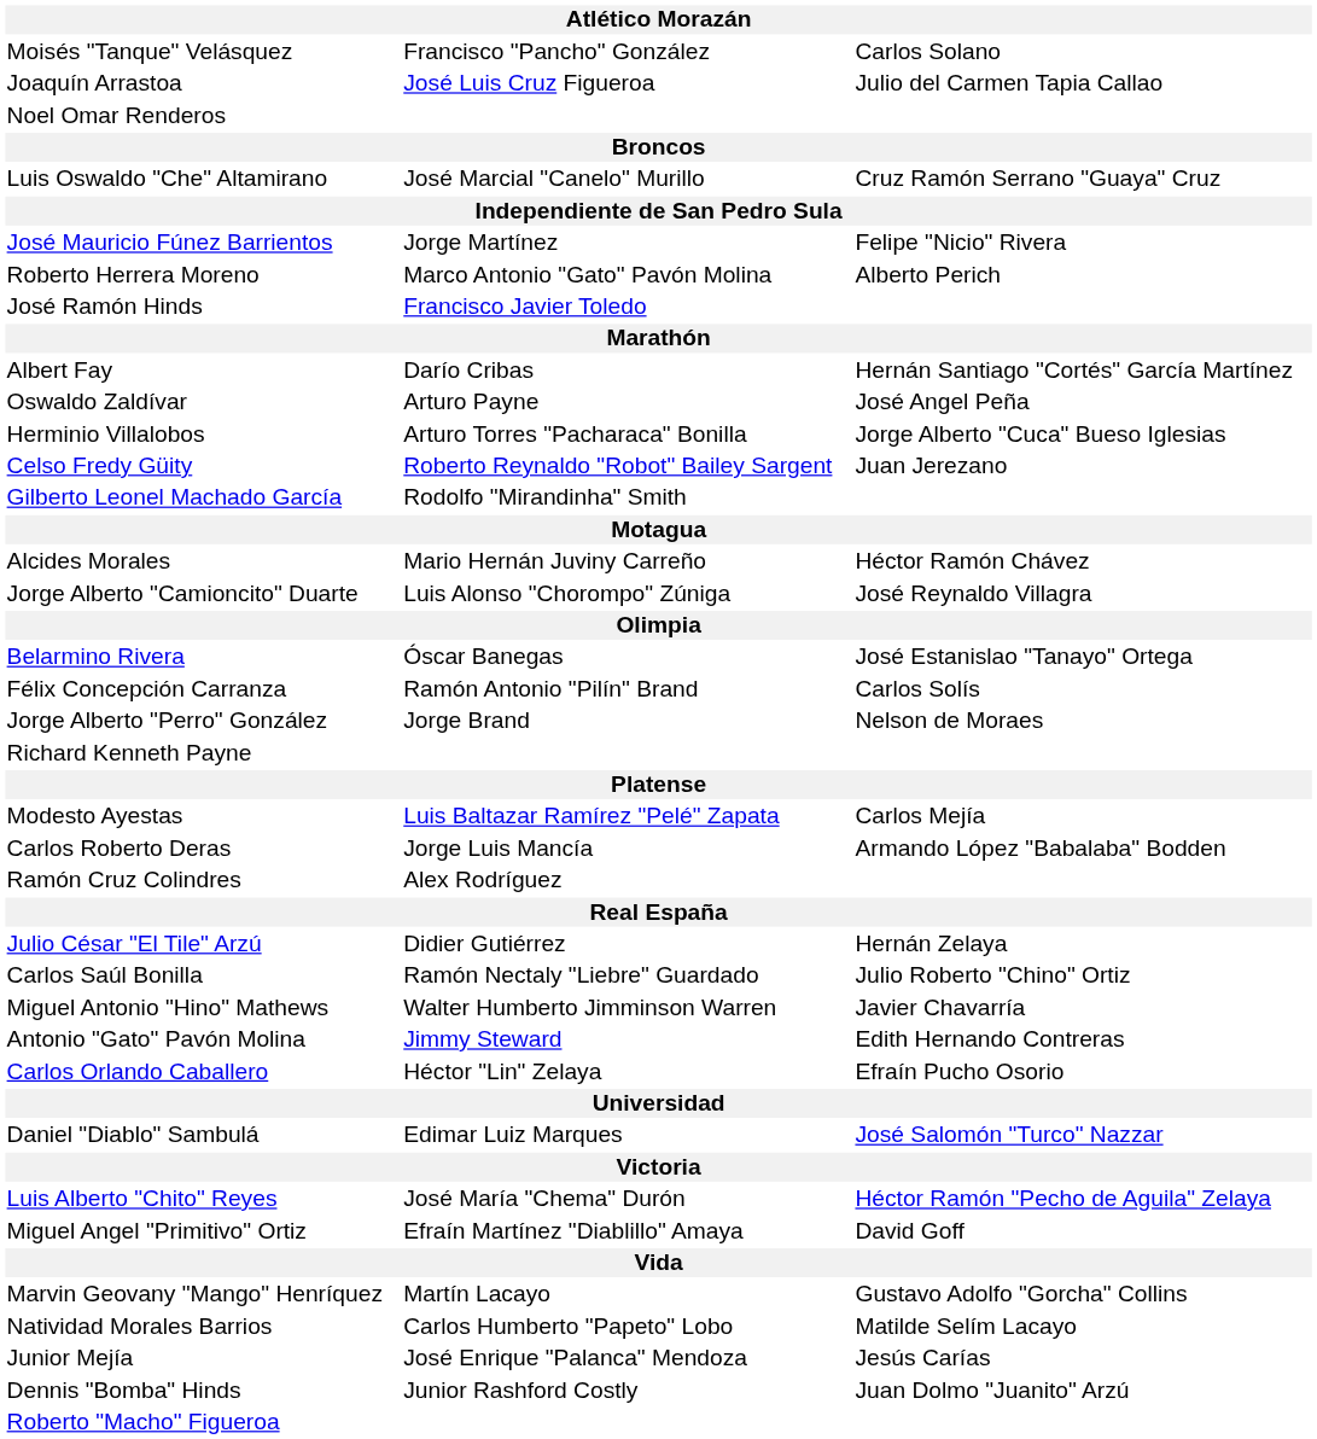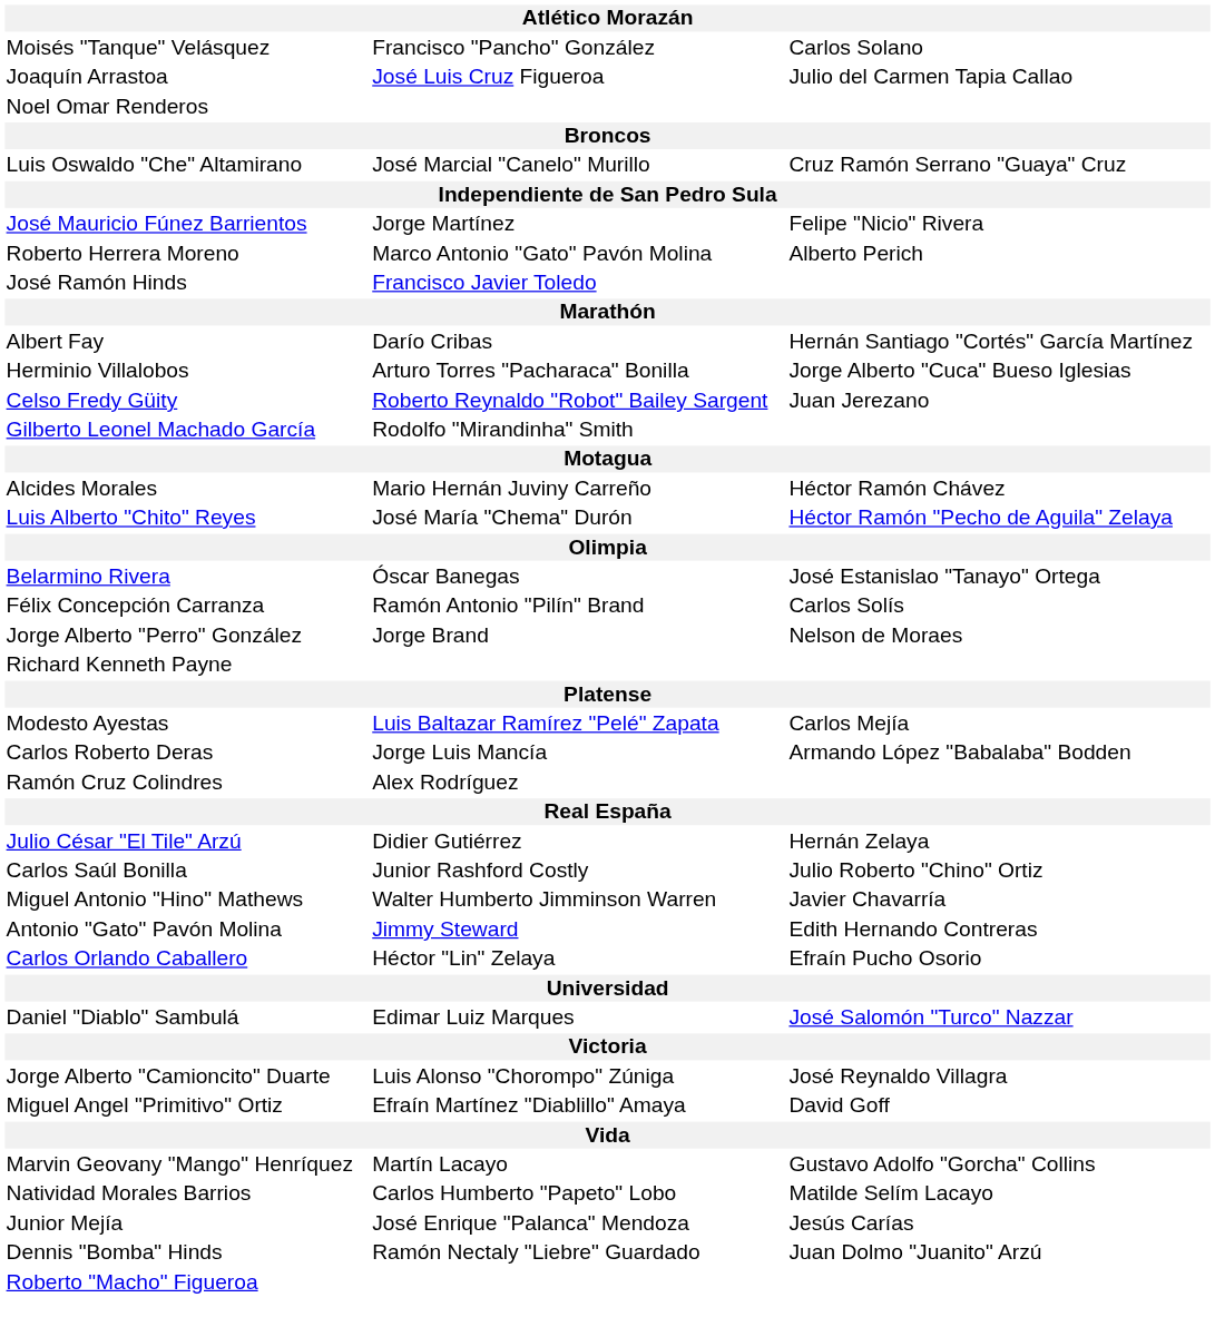- row: Oswaldo Zaldívar | Arturo Payne | José Angel Peña
rows swapped: Luis Alberto "Chito" Reyes <-> Jorge Alberto "Camioncito" Duarte
Carlos Saúl Bonilla | column 2: Ramón Nectaly "Liebre" Guardado -> Junior Rashford Costly
Dennis "Bomba" Hinds | column 2: Junior Rashford Costly -> Ramón Nectaly "Liebre" Guardado
